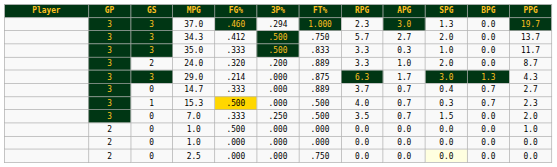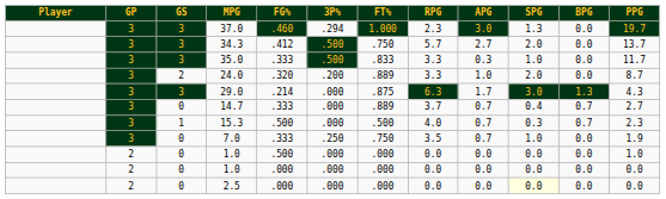15.3 | FG%: gold background -> no background
7.0 | FT%: .500 -> .750
7.0 | SPG: 1.5 -> 1.0
7.0 | PPG: 2.0 -> 1.9
2.5 | FT%: .750 -> .000
